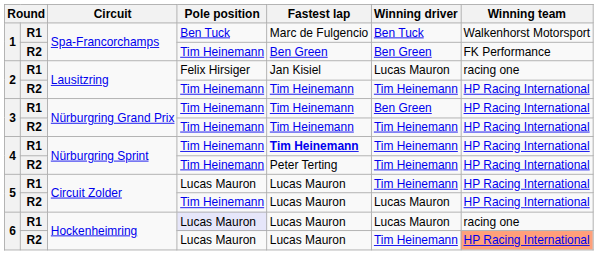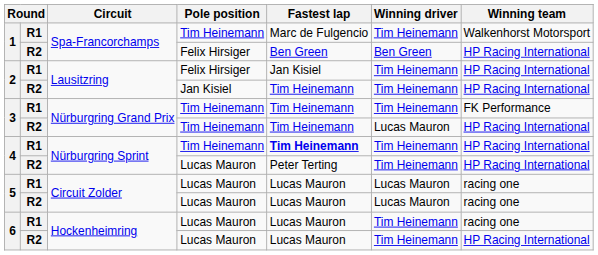1 / R1 | Pole position: Ben Tuck -> Tim Heinemann
1 / R1 | Winning driver: Ben Tuck -> Tim Heinemann
1 / R2 | Pole position: Tim Heinemann -> Felix Hirsiger
1 / R2 | Winning team: FK Performance -> HP Racing International
2 / R1 | Winning driver: Lucas Mauron -> Tim Heinemann
2 / R1 | Winning team: racing one -> HP Racing International
2 / R2 | Pole position: Tim Heinemann -> Jan Kisiel
3 / R1 | Winning driver: Ben Green -> Tim Heinemann
3 / R1 | Winning team: HP Racing International -> FK Performance
3 / R2 | Winning driver: Tim Heinemann -> Lucas Mauron
4 / R2 | Pole position: Tim Heinemann -> Lucas Mauron
5 / R1 | Winning driver: Tim Heinemann -> Lucas Mauron
5 / R1 | Winning team: HP Racing International -> racing one
5 / R2 | Pole position: Tim Heinemann -> Lucas Mauron
5 / R2 | Winning team: HP Racing International -> racing one
6 / R1 | Pole position: lavender background -> no background
6 / R1 | Winning driver: Lucas Mauron -> Tim Heinemann
6 / R2 | Winning team: lightsalmon background -> no background
